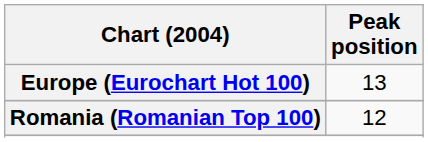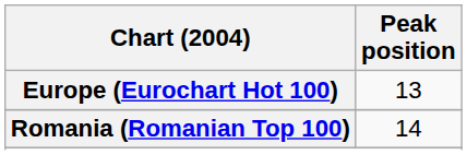Romania (Romanian Top 100) | Peak position: 12 -> 14
